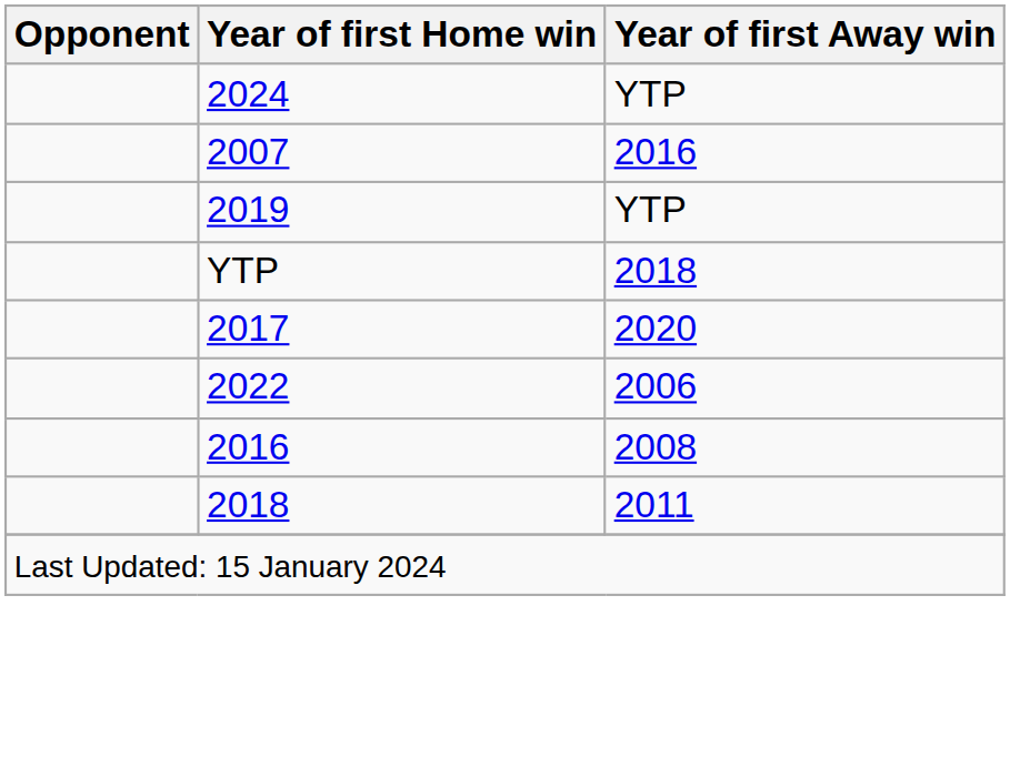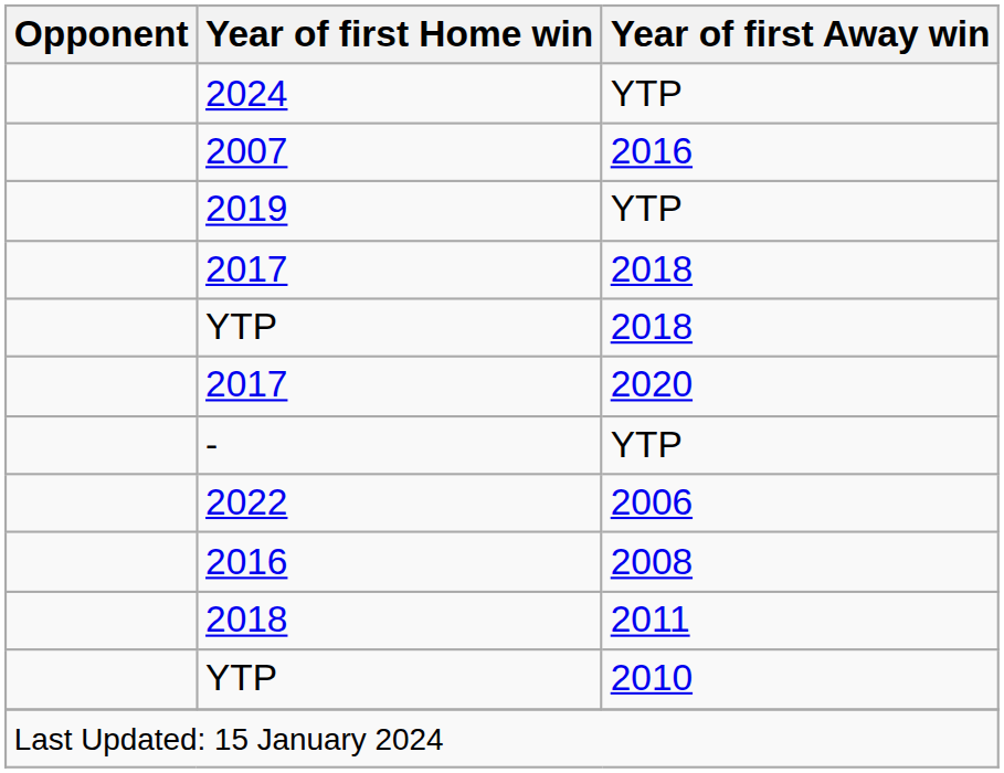+ row: 2017 | 2018
+ row: - | YTP
+ row: YTP | 2010
